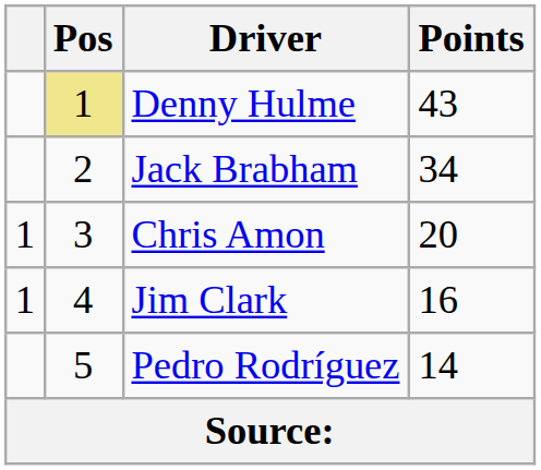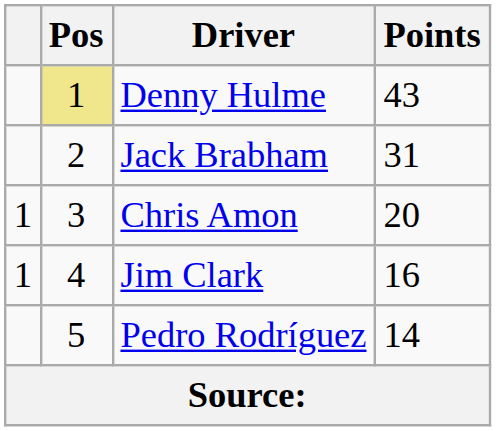Jack Brabham | Points: 34 -> 31
